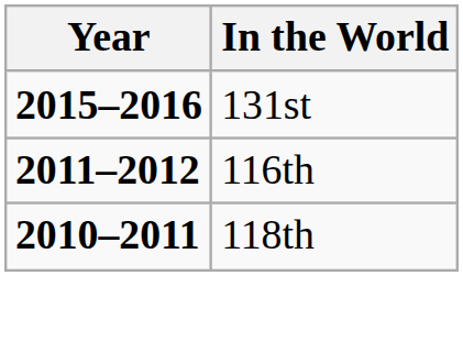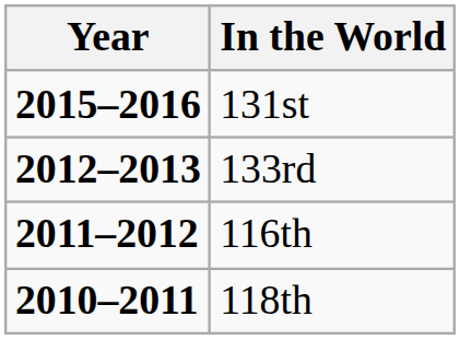+ row: 2012–2013 | 133rd
